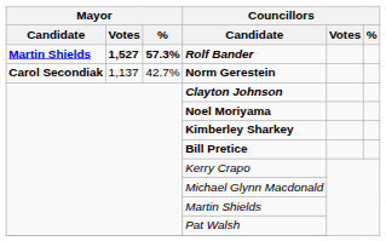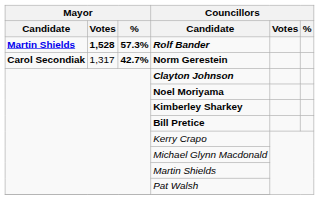Rolf Bander | Mayor / Votes: 1,527 -> 1,528
Norm Gerestein | Mayor / Votes: 1,137 -> 1,317
Norm Gerestein | Mayor / %: normal -> bold
